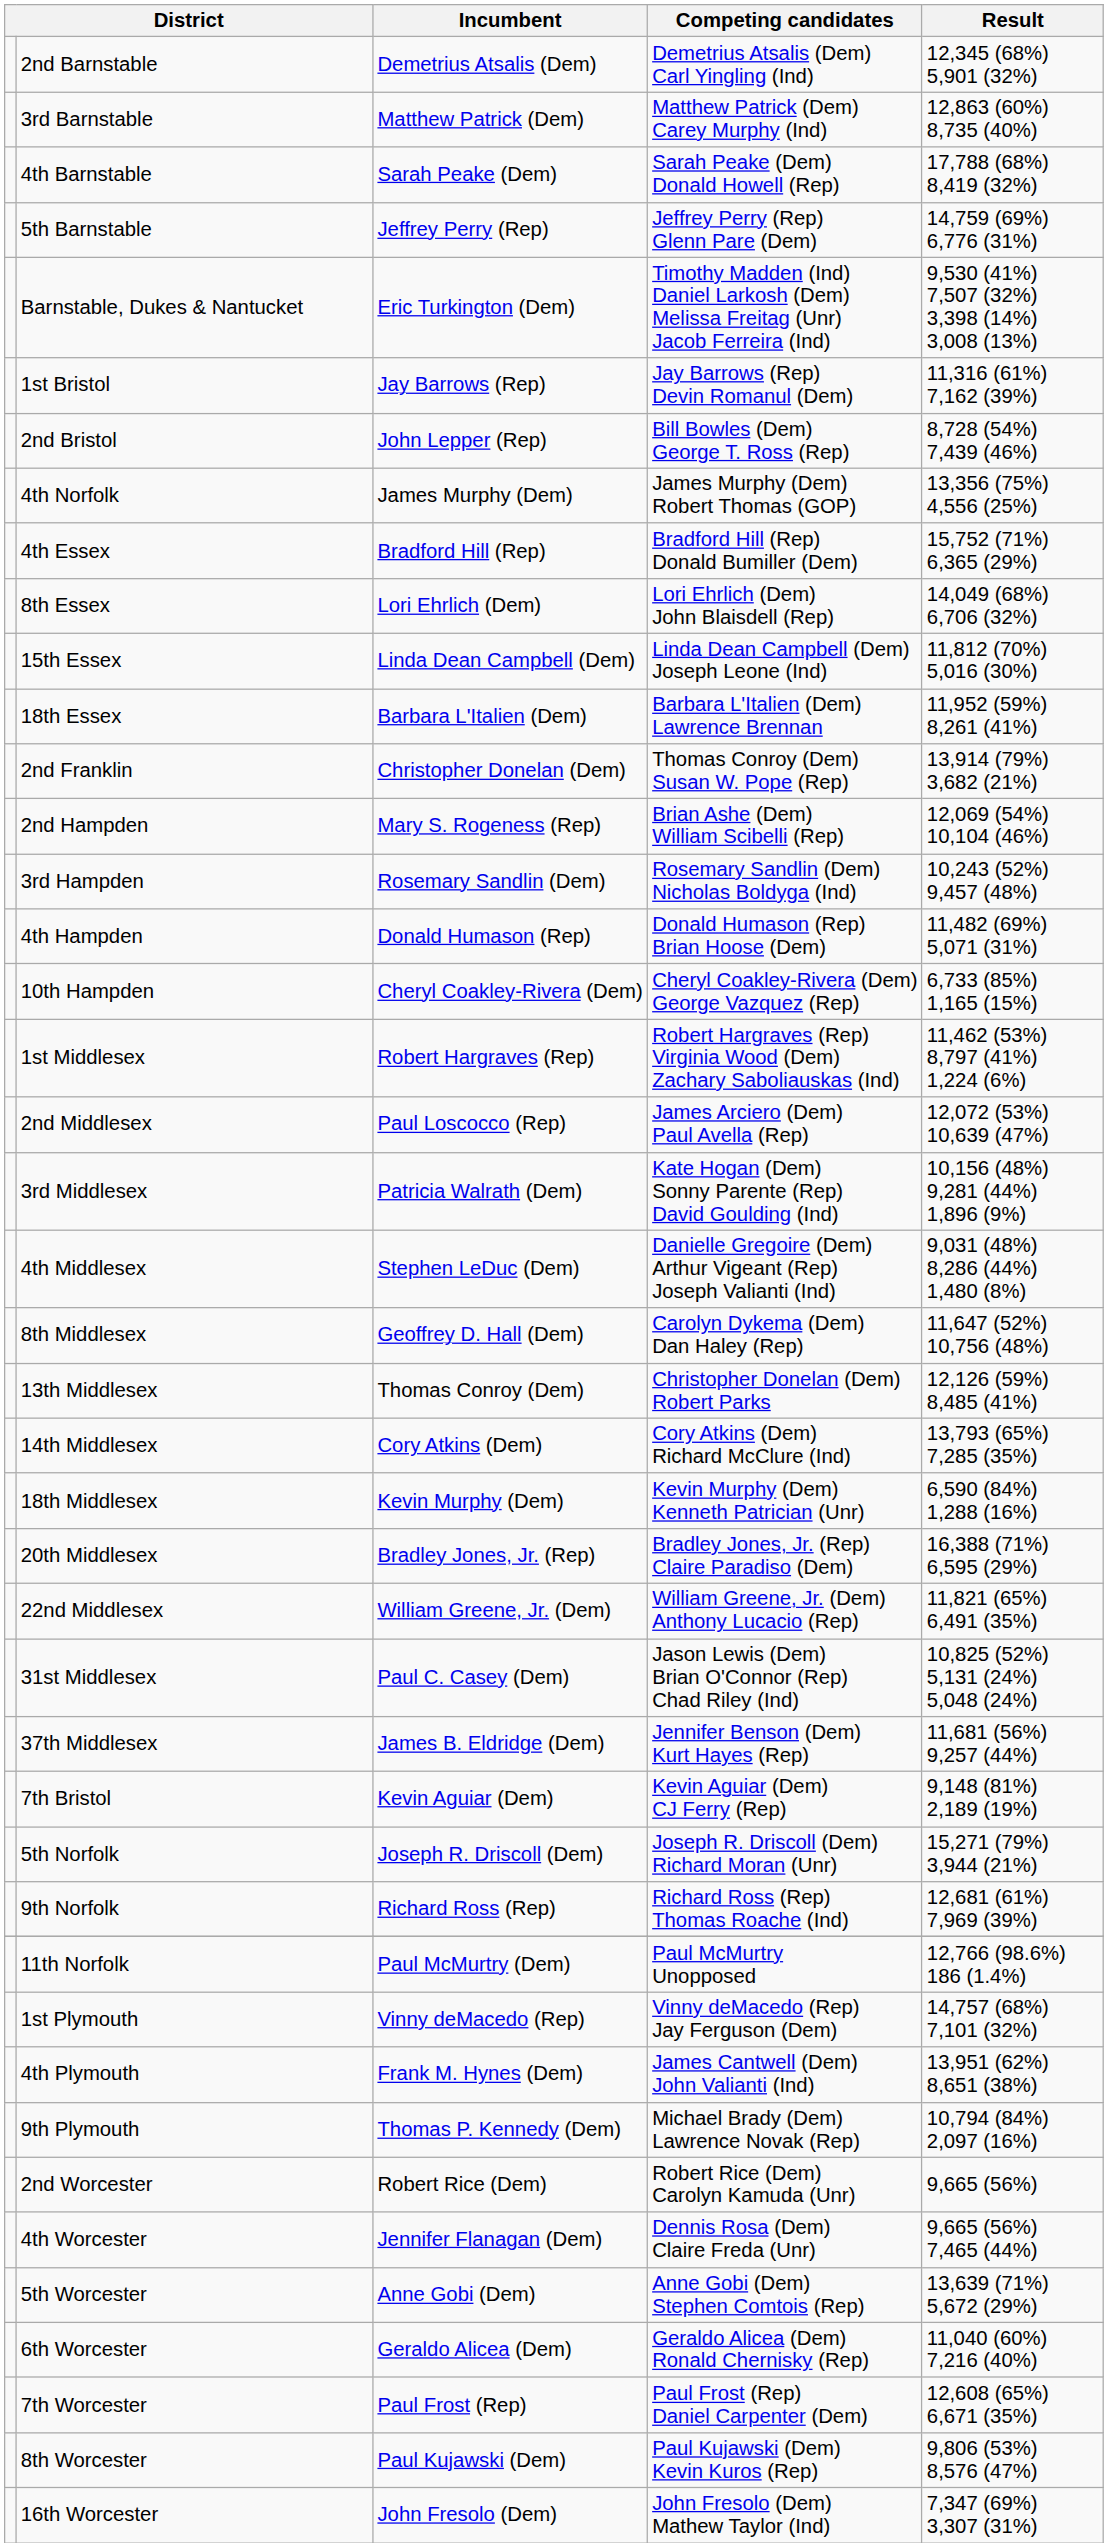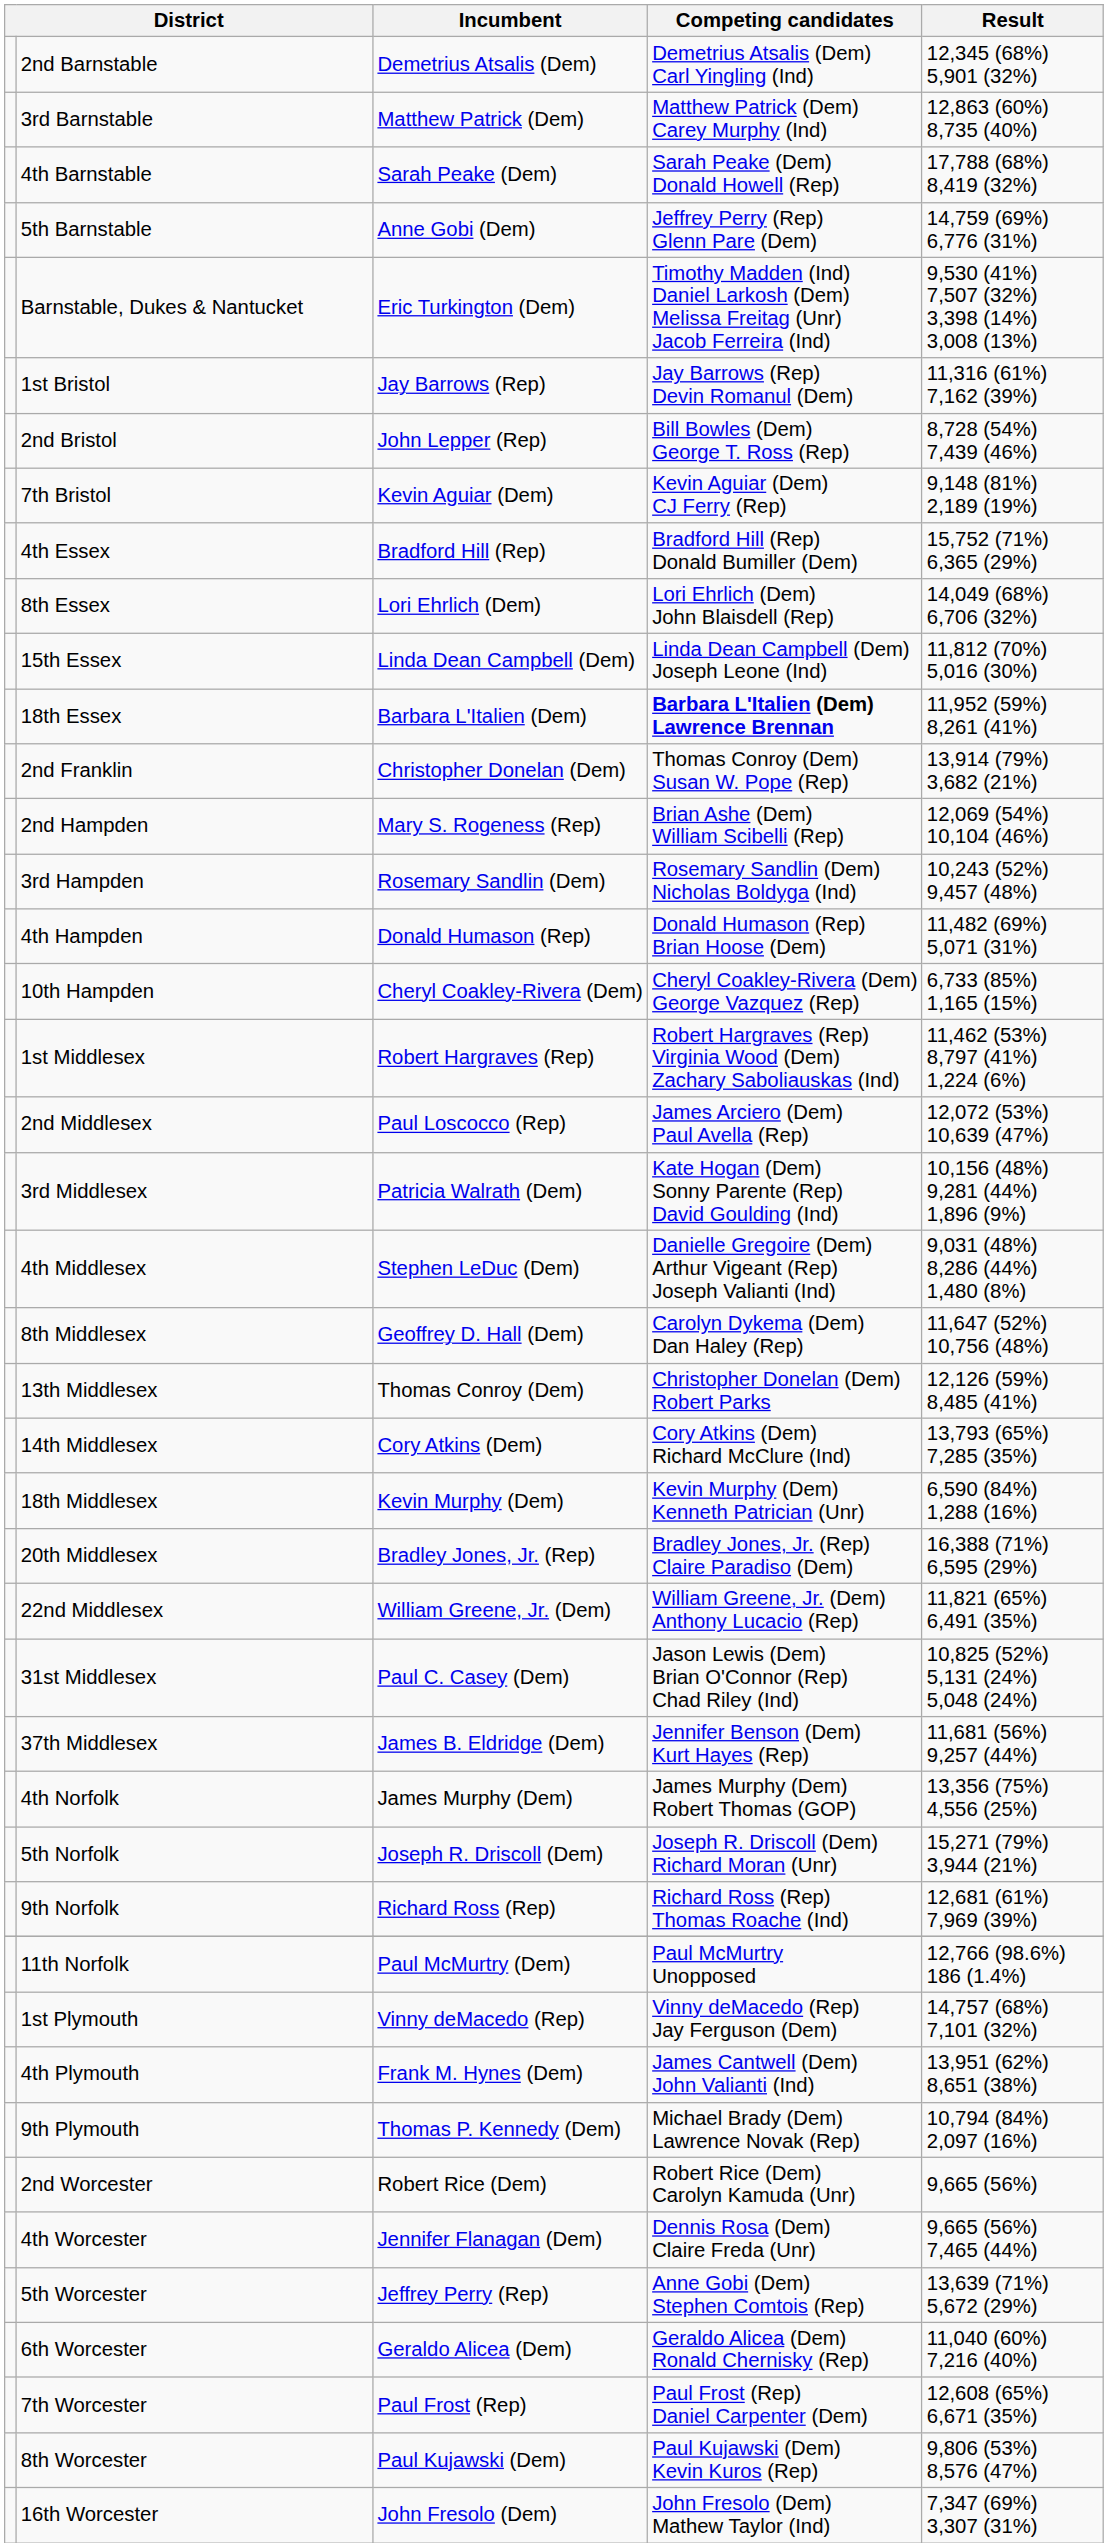5th Barnstable | Incumbent: Jeffrey Perry (Rep) -> Anne Gobi (Dem)
rows swapped: 7th Bristol <-> 4th Norfolk
18th Essex | Competing candidates: normal -> bold
5th Worcester | Incumbent: Anne Gobi (Dem) -> Jeffrey Perry (Rep)
